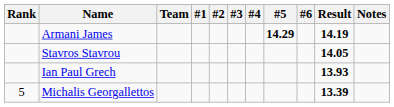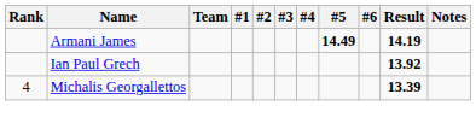Armani James | #5: 14.29 -> 14.49
- row: Stavros Stavrou | 14.05
Ian Paul Grech | Result: 13.93 -> 13.92
Michalis Georgallettos | Rank: 5 -> 4
